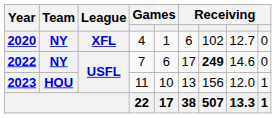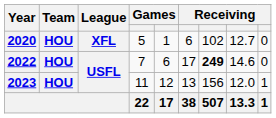2020 | Team: NY -> HOU
2020 | column 4: 4 -> 5
2022 | Team: NY -> HOU
2023 | column 5: 10 -> 12
